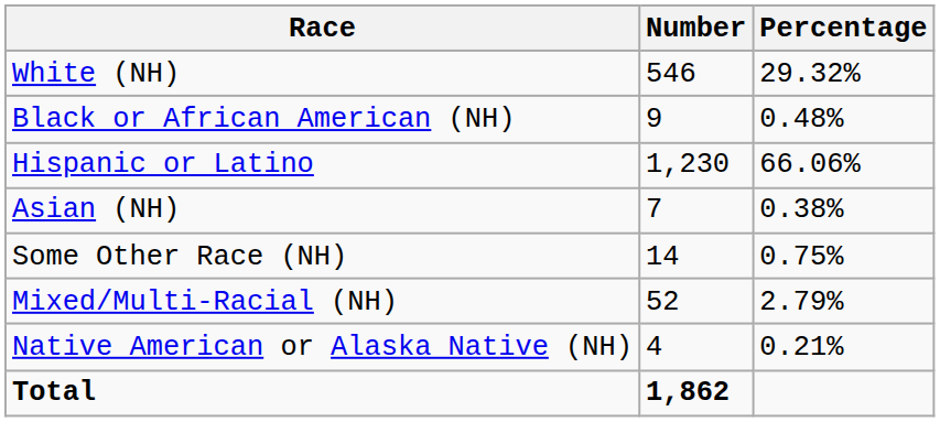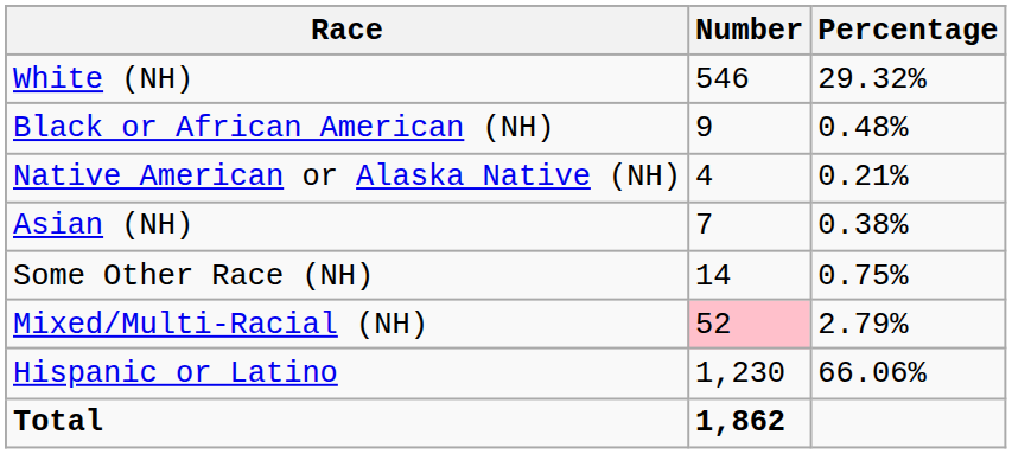rows swapped: Native American or Alaska Native (NH) <-> Hispanic or Latino
Mixed/Multi-Racial (NH) | Number: no background -> pink background
